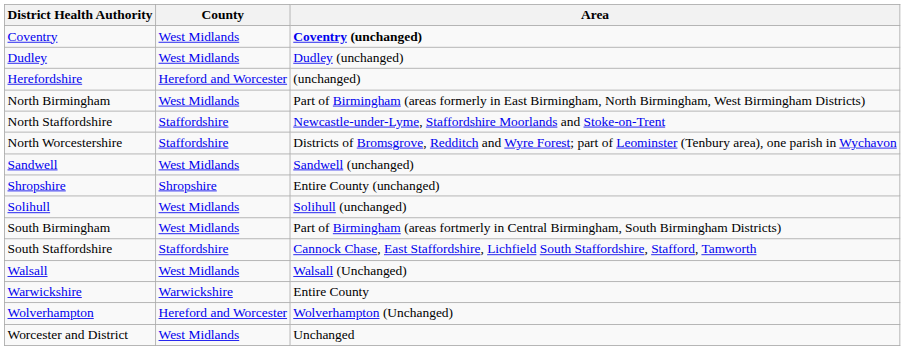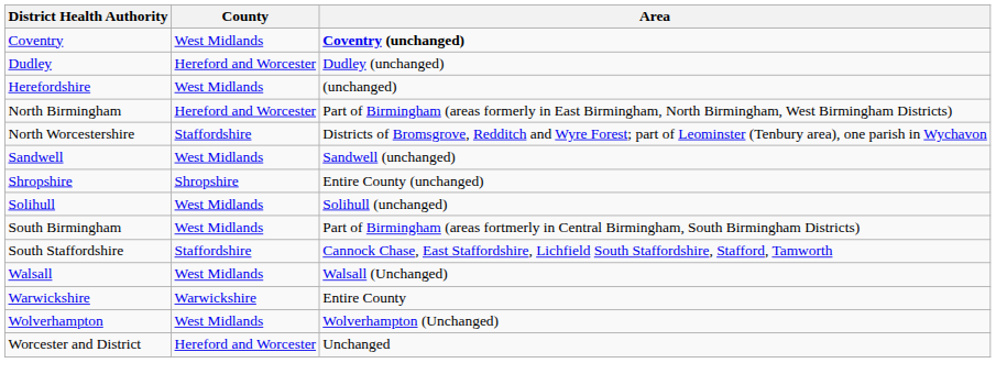Dudley | County: West Midlands -> Hereford and Worcester
Herefordshire | County: Hereford and Worcester -> West Midlands
North Birmingham | County: West Midlands -> Hereford and Worcester
- row: North Staffordshire | Staffordshire | Newcastle-under-Lyme, Staffordshire Moorlands and Stoke-on-Trent
Wolverhampton | County: Hereford and Worcester -> West Midlands
Worcester and District | County: West Midlands -> Hereford and Worcester
